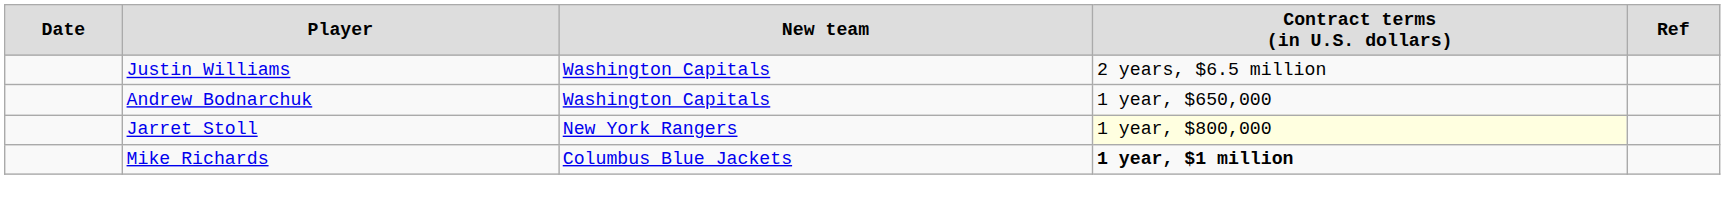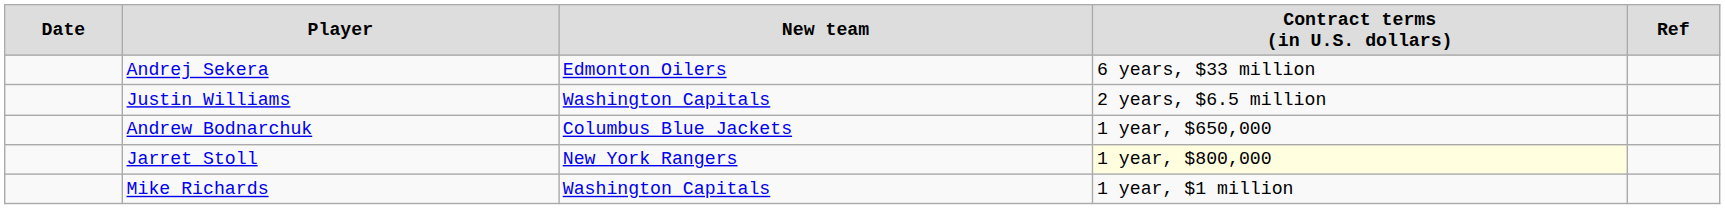+ row: Andrej Sekera | Edmonton Oilers | 6 years, $33 million
Andrew Bodnarchuk | column 3: Washington Capitals -> Columbus Blue Jackets
Mike Richards | column 3: Columbus Blue Jackets -> Washington Capitals
Mike Richards | column 4: bold -> normal
